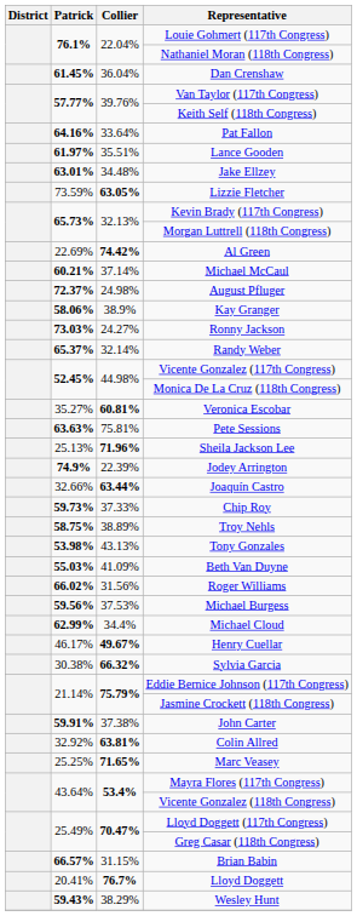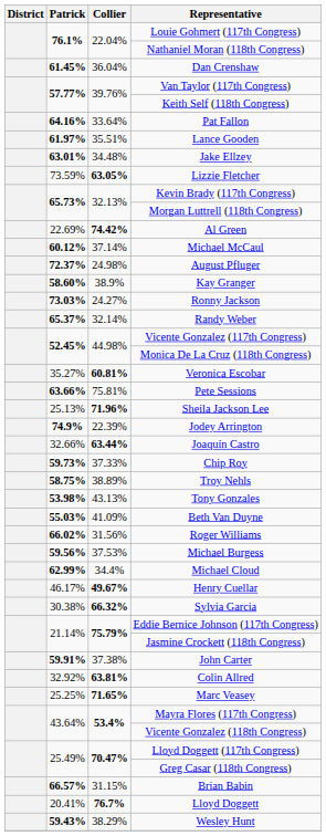Michael McCaul | Patrick: 60.21% -> 60.12%
Kay Granger | Patrick: 58.06% -> 58.60%
Pete Sessions | Patrick: 63.63% -> 63.66%
